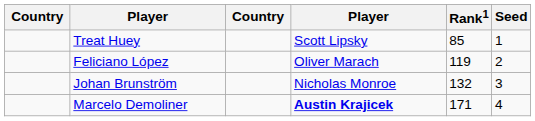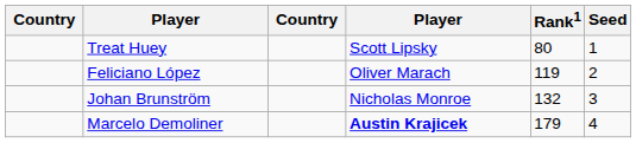Treat Huey | Rank1: 85 -> 80
Marcelo Demoliner | Rank1: 171 -> 179
